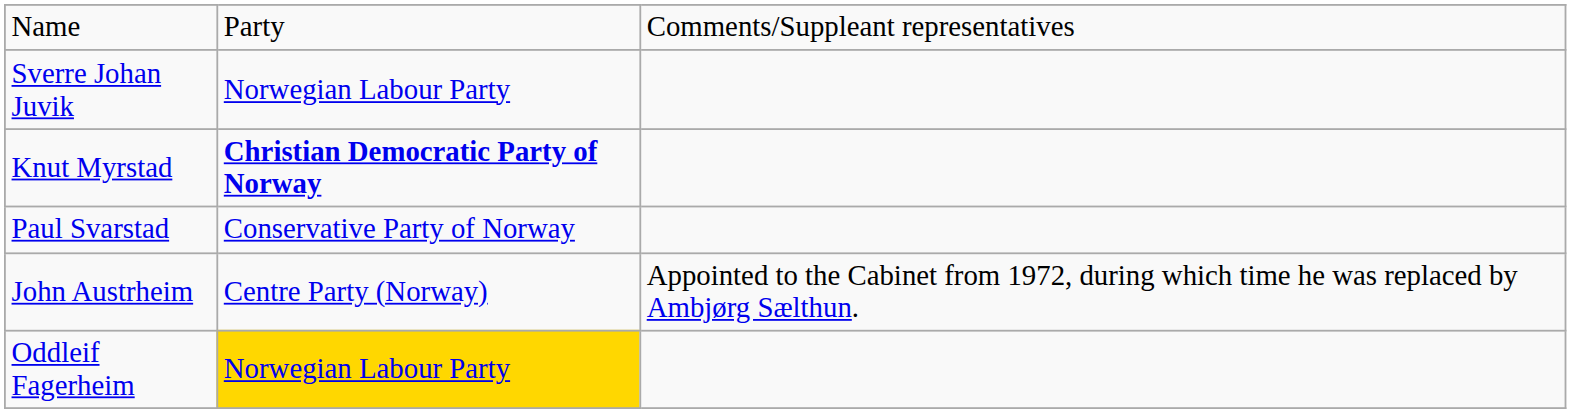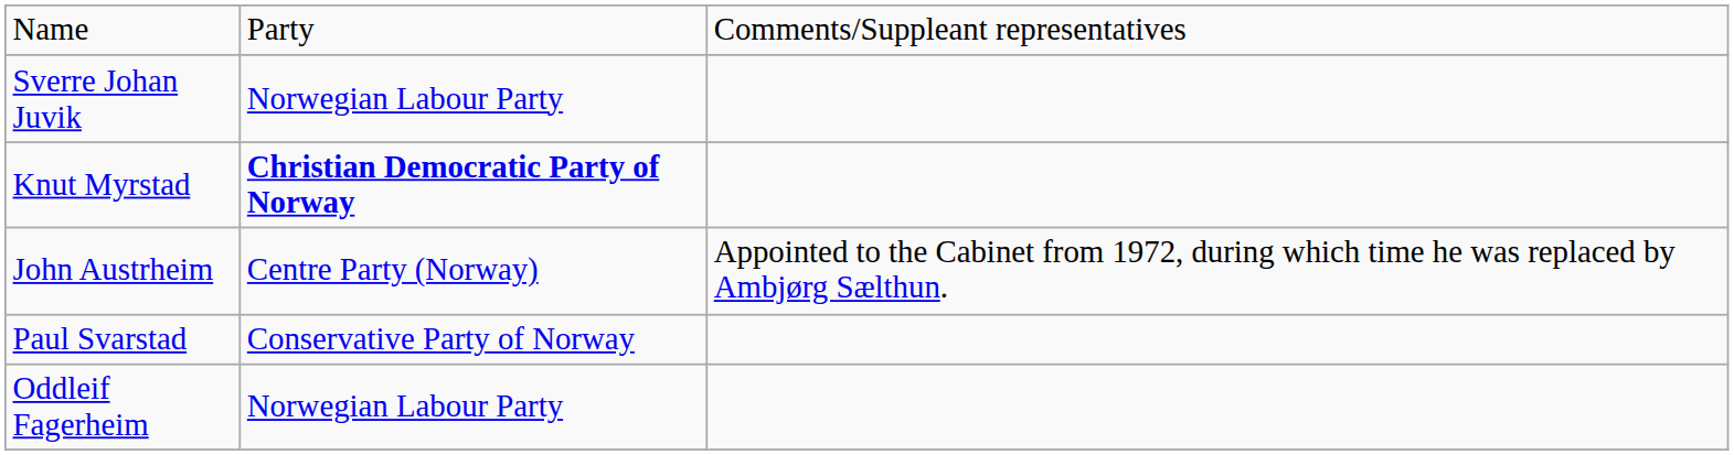rows swapped: Paul Svarstad <-> John Austrheim
Oddleif Fagerheim | column 2: gold background -> no background
